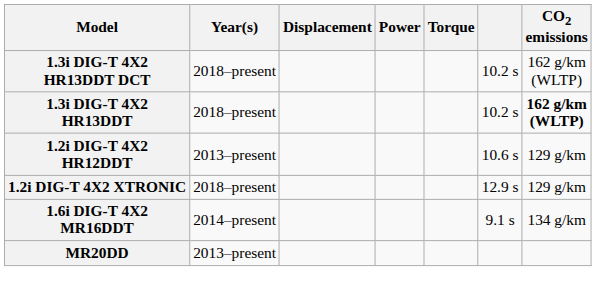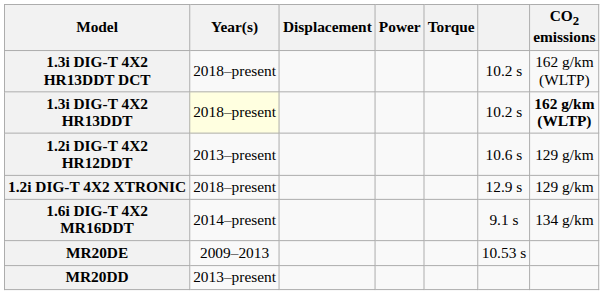1.3i DIG-T 4X2 HR13DDT | Year(s): no background -> lightyellow background
+ row: MR20DE | 2009–2013 | 10.53 s
